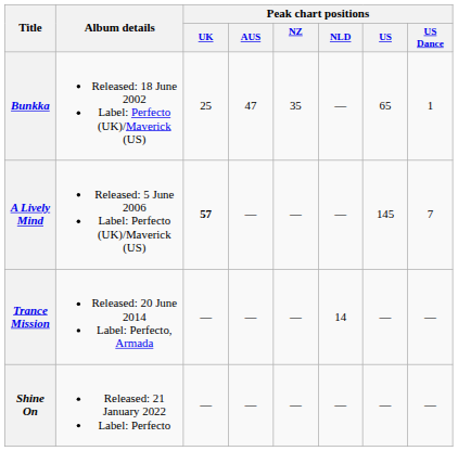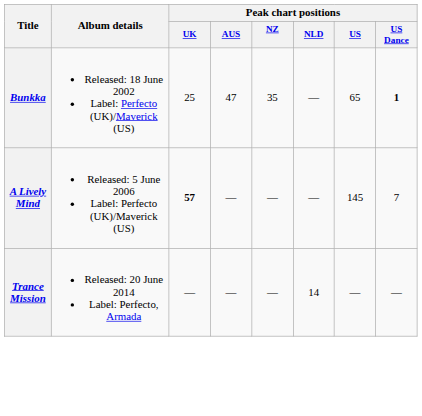Bunkka | Peak chart positions / US Dance: normal -> bold
- row: Shine On | Released: 21 January 2022 Label: Perfecto | — | — | — | — | — | —
